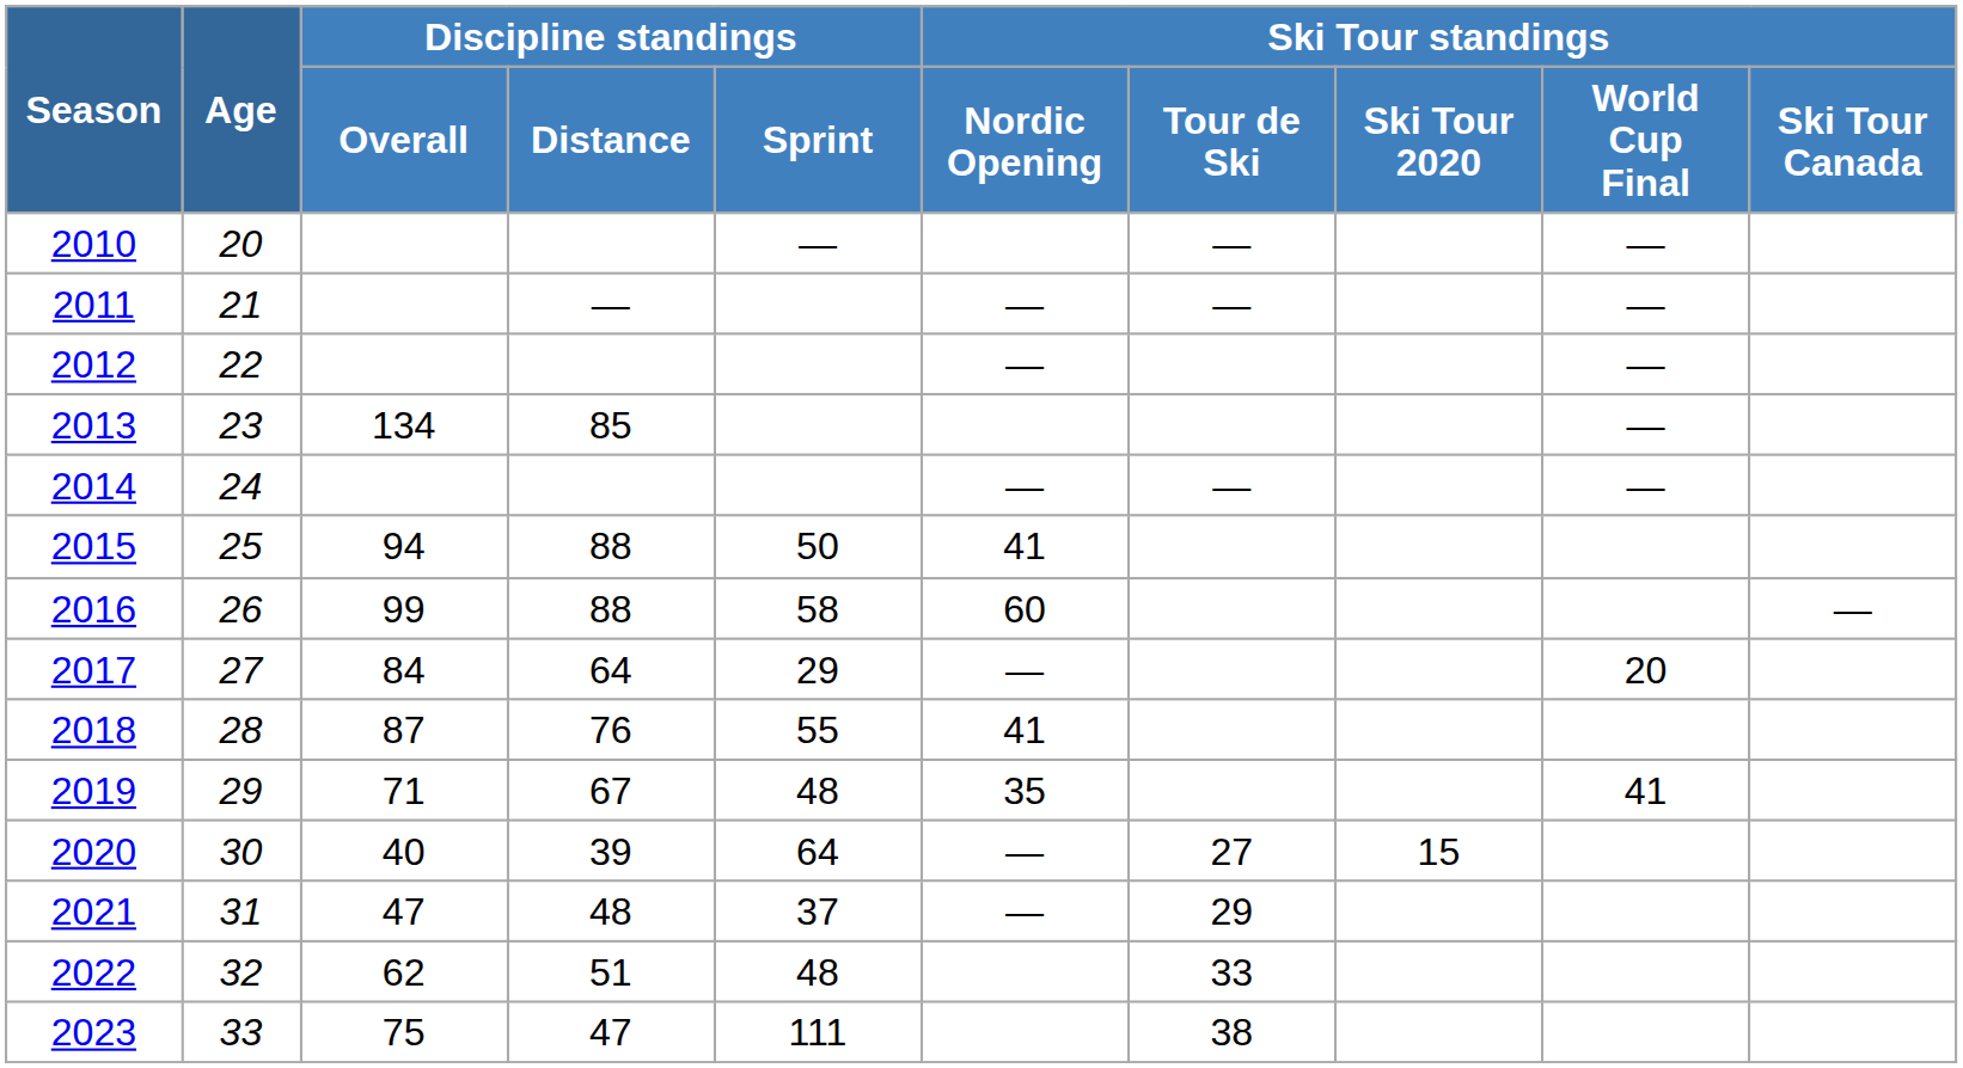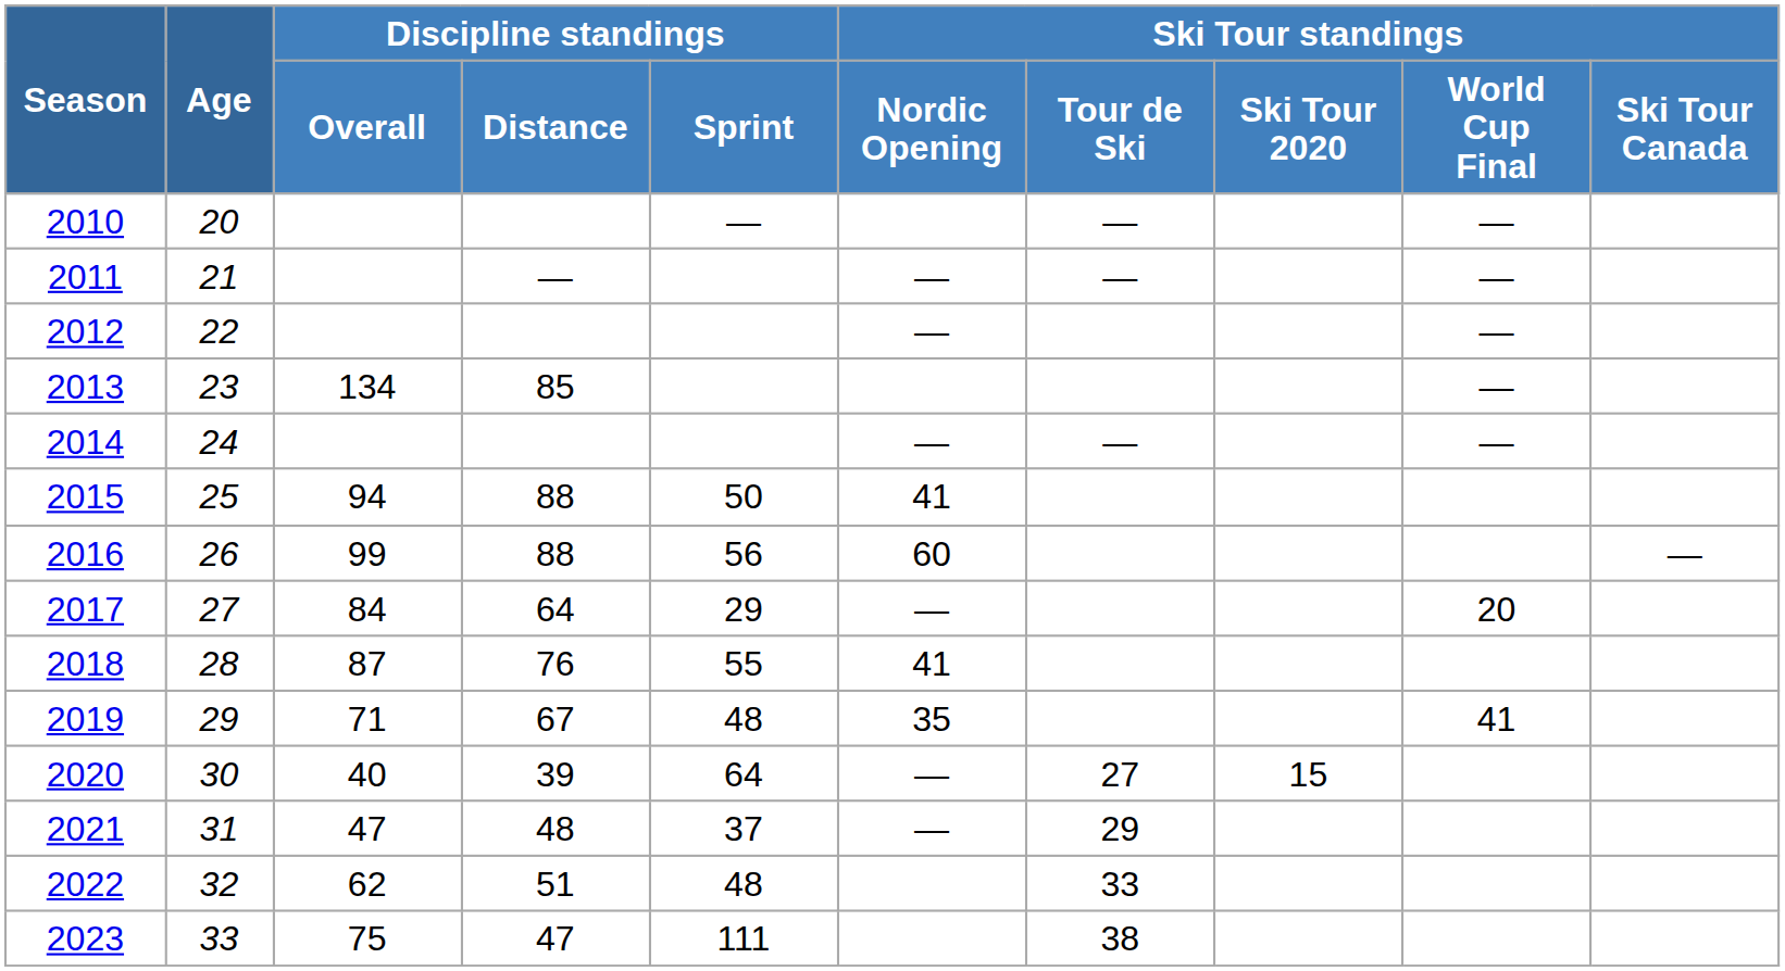2016 | Discipline standings / Sprint: 58 -> 56
